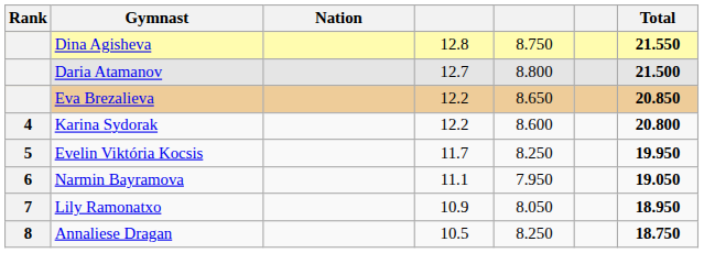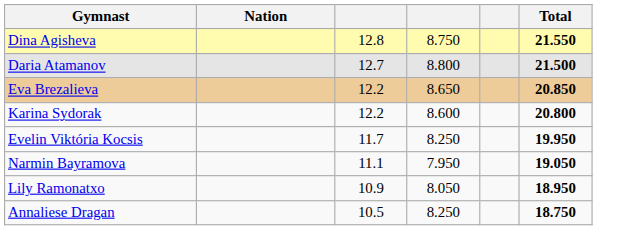- column: Rank | 4 | 5 | 6 | 7 | 8
